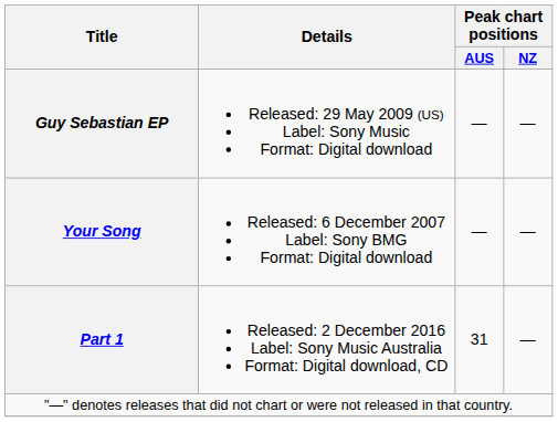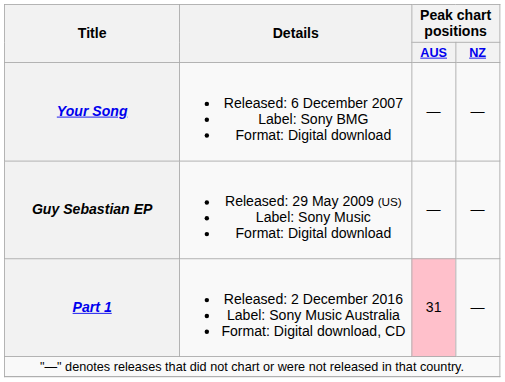rows swapped: Your Song <-> Guy Sebastian EP
Part 1 | Peak chart positions / AUS: no background -> pink background
